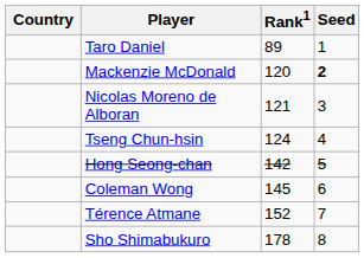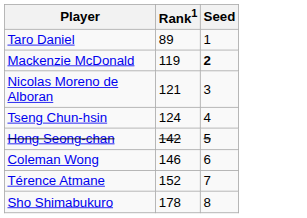- column: Country
Mackenzie McDonald | Rank1: 120 -> 119
Coleman Wong | Rank1: 145 -> 146
